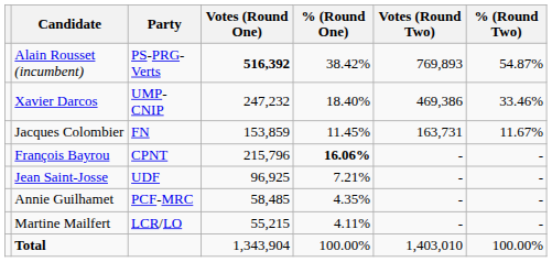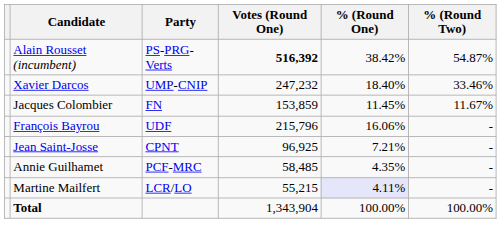- column: Votes (Round Two) | 769,893 | 469,386 | 163,731 | - | - | - | - | 1,403,010
François Bayrou | Party: CPNT -> UDF
François Bayrou | % (Round One): bold -> normal
Jean Saint-Josse | Party: UDF -> CPNT
Martine Mailfert | % (Round One): no background -> lavender background
